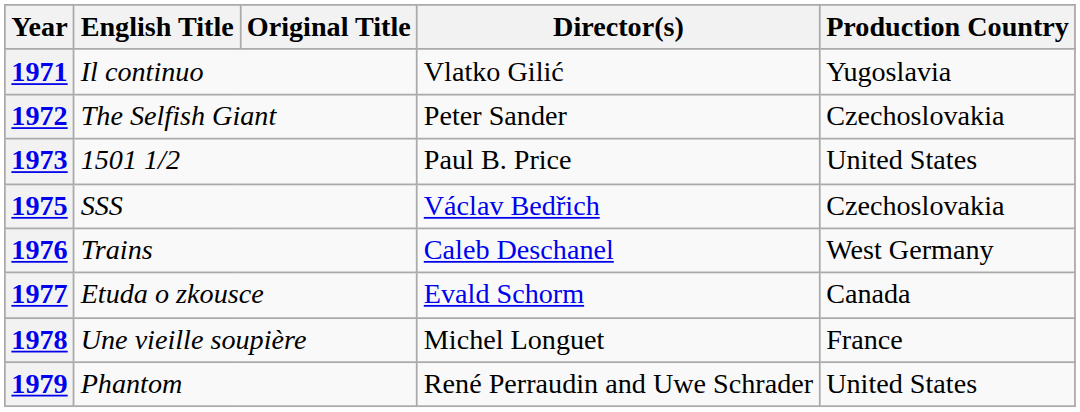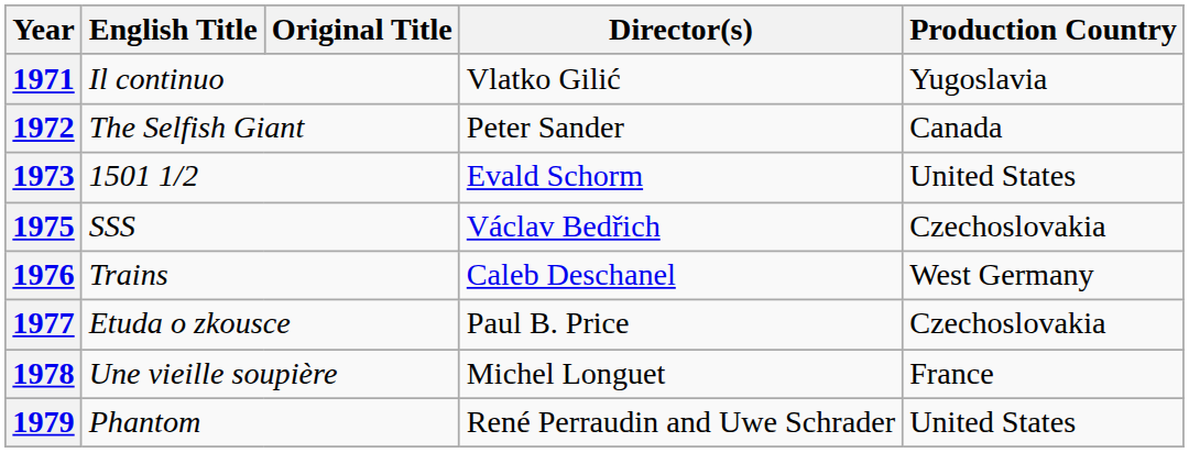1972 | Production Country: Czechoslovakia -> Canada
1973 | Director(s): Paul B. Price -> Evald Schorm
1977 | Director(s): Evald Schorm -> Paul B. Price
1977 | Production Country: Canada -> Czechoslovakia
